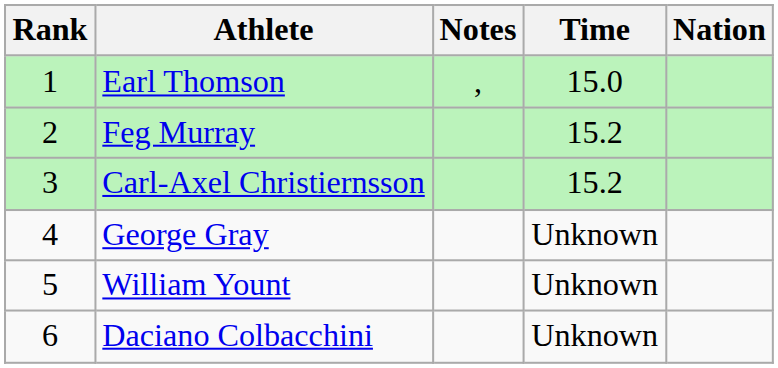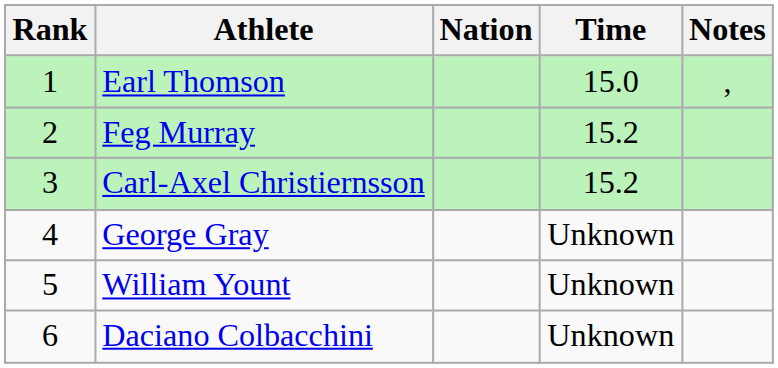columns swapped: Nation <-> Notes
